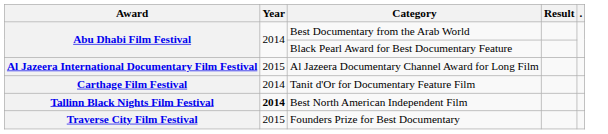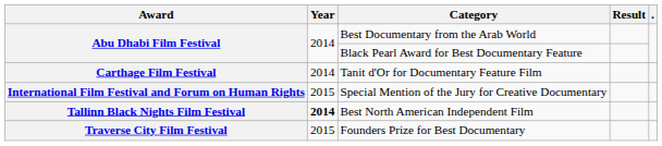- row: Al Jazeera International Documentary Film Festival | 2015 | Al Jazeera Documentary Channel Award for Long Film
+ row: International Film Festival and Forum on Human Rights | 2015 | Special Mention of the Jury for Creative Documentary
